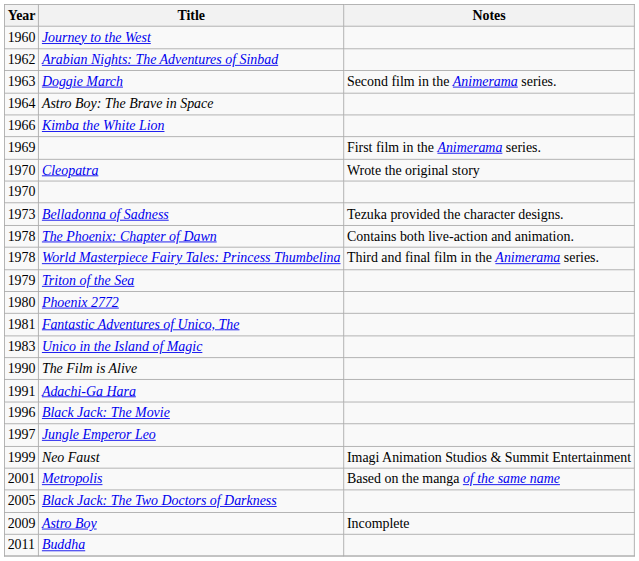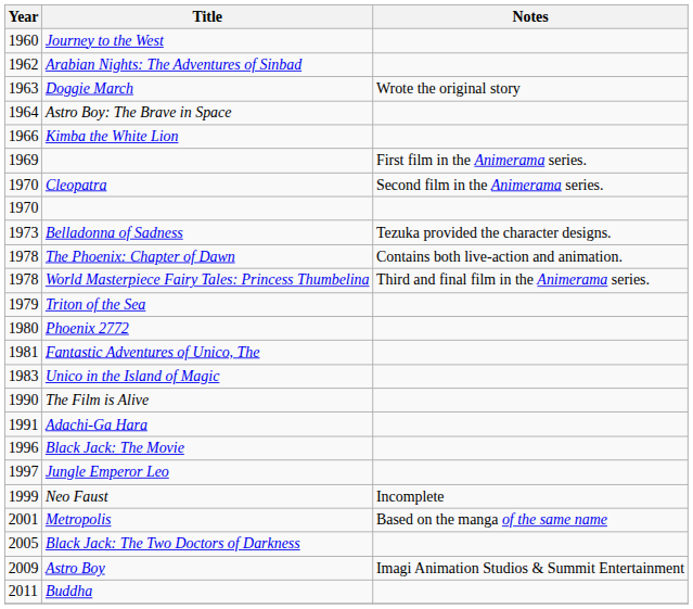Doggie March | Notes: Second film in the Animerama series. -> Wrote the original story
Cleopatra | Notes: Wrote the original story -> Second film in the Animerama series.
Neo Faust | Notes: Imagi Animation Studios & Summit Entertainment -> Incomplete
Astro Boy | Notes: Incomplete -> Imagi Animation Studios & Summit Entertainment
